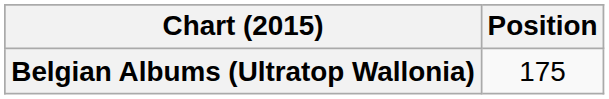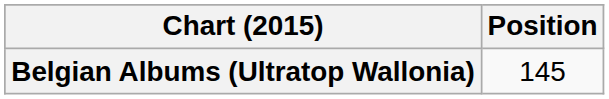Belgian Albums (Ultratop Wallonia) | Position: 175 -> 145
